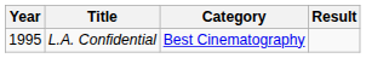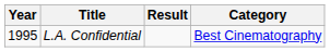columns swapped: Category <-> Result
